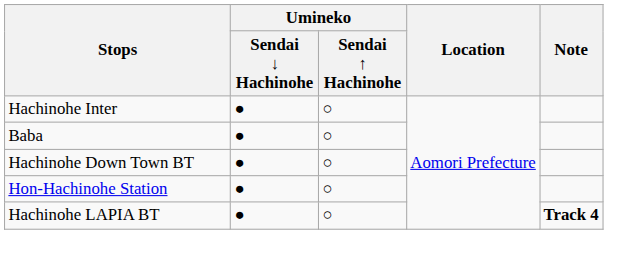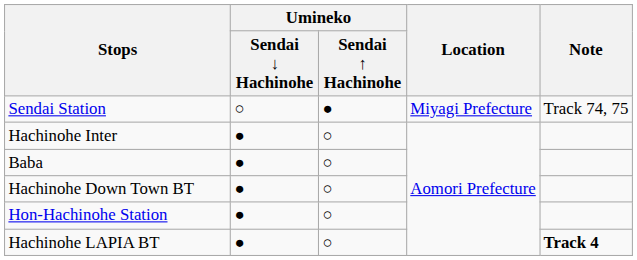+ row: Sendai Station | ○ | ● | Miyagi Prefecture | Track 74, 75
